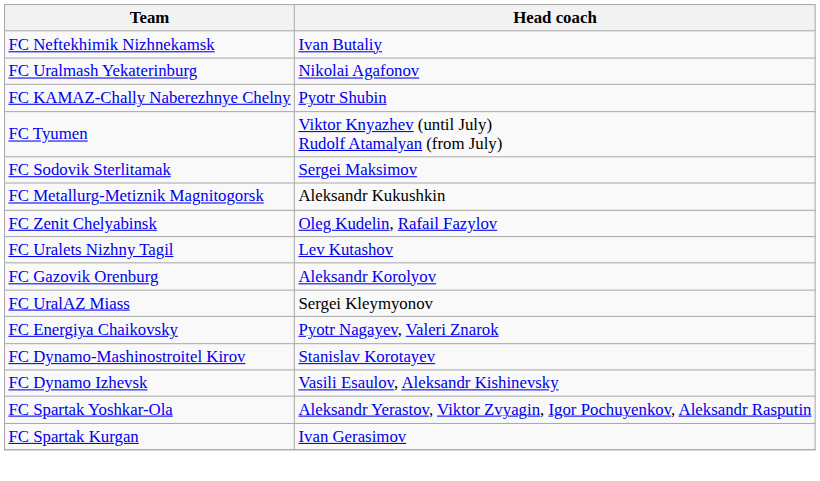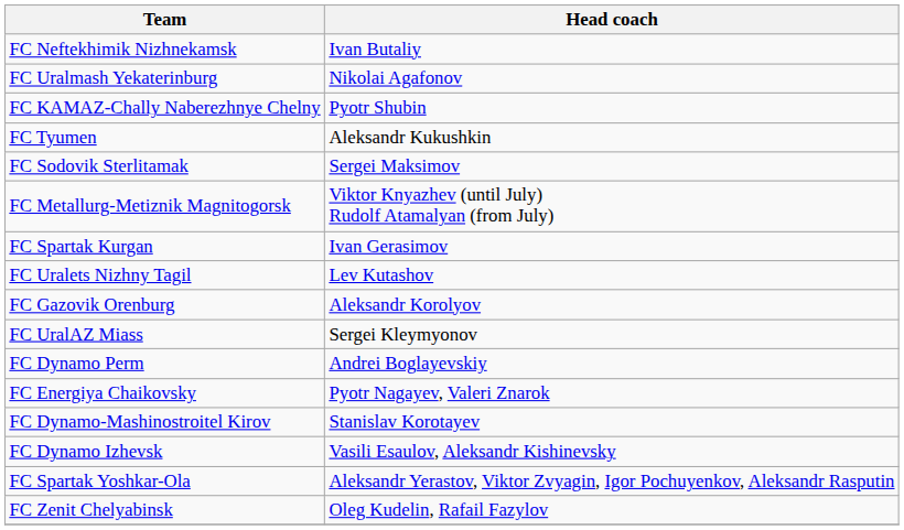FC Tyumen | Head coach: Viktor Knyazhev (until July) Rudolf Atamalyan (from July) -> Aleksandr Kukushkin
FC Metallurg-Metiznik Magnitogorsk | Head coach: Aleksandr Kukushkin -> Viktor Knyazhev (until July) Rudolf Atamalyan (from July)
rows swapped: FC Zenit Chelyabinsk <-> FC Spartak Kurgan
+ row: FC Dynamo Perm | Andrei Boglayevskiy
